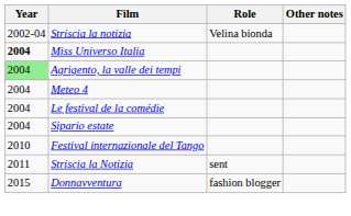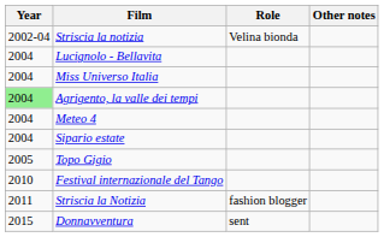+ row: 2004 | Lucignolo - Bellavita
Miss Universo Italia | Year: bold -> normal
- row: 2004 | Le festival de la comédie
+ row: 2005 | Topo Gigio
Striscia la Notizia | Role: sent -> fashion blogger
Donnavventura | Role: fashion blogger -> sent
